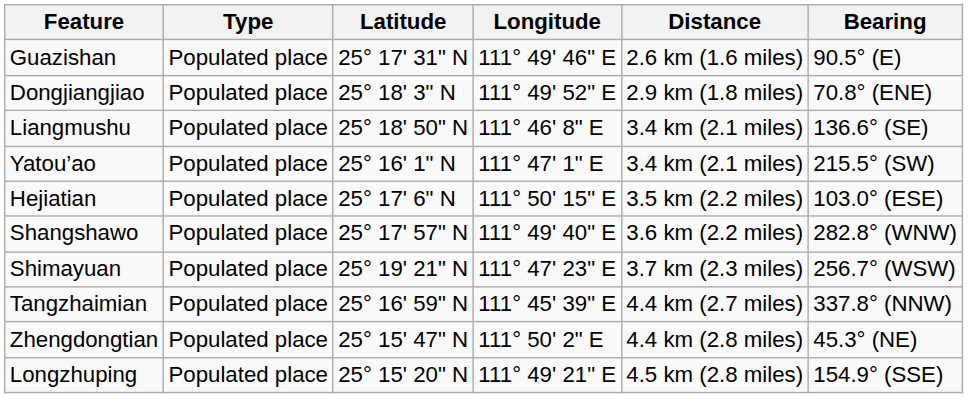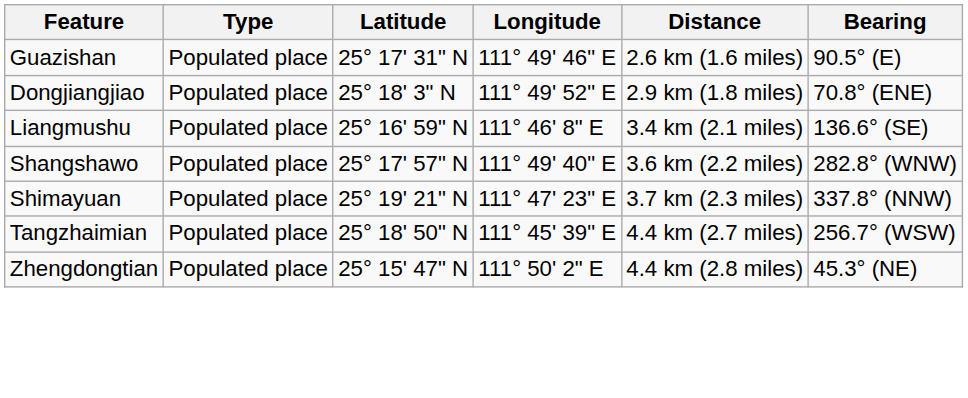Liangmushu | Latitude: 25° 18' 50" N -> 25° 16' 59" N
- row: Yatou’ao | Populated place | 25° 16' 1" N | 111° 47' 1" E | 3.4 km (2.1 miles) | 215.5° (SW)
- row: Hejiatian | Populated place | 25° 17' 6" N | 111° 50' 15" E | 3.5 km (2.2 miles) | 103.0° (ESE)
Shimayuan | Bearing: 256.7° (WSW) -> 337.8° (NNW)
Tangzhaimian | Latitude: 25° 16' 59" N -> 25° 18' 50" N
Tangzhaimian | Bearing: 337.8° (NNW) -> 256.7° (WSW)
- row: Longzhuping | Populated place | 25° 15' 20" N | 111° 49' 21" E | 4.5 km (2.8 miles) | 154.9° (SSE)
